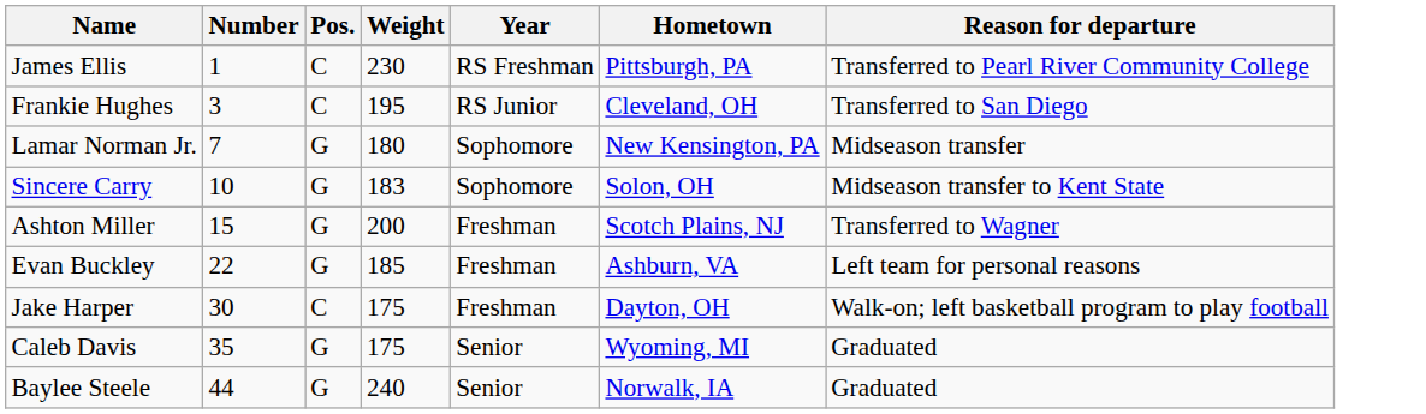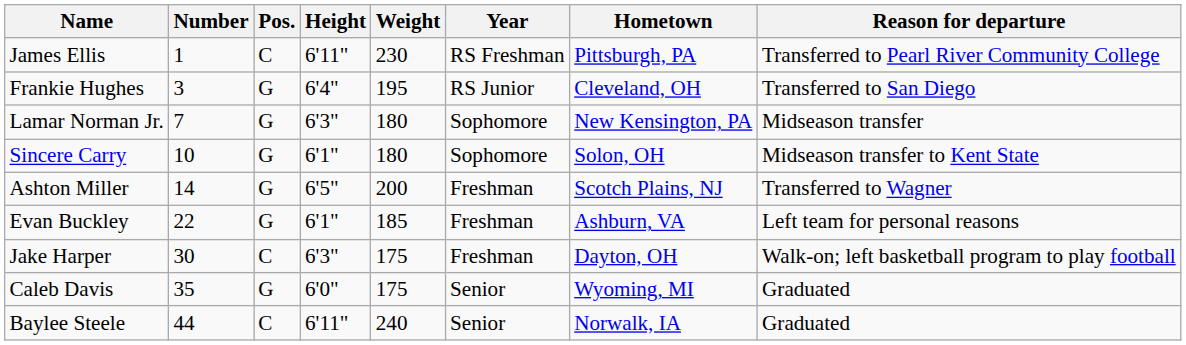+ column: Height | 6'11" | 6'4" | 6'3" | 6'1" | 6'5" | 6'1" | 6'3" | 6'0" | 6'11"
Frankie Hughes | Pos.: C -> G
Sincere Carry | Weight: 183 -> 180
Ashton Miller | Number: 15 -> 14
Baylee Steele | Pos.: G -> C
